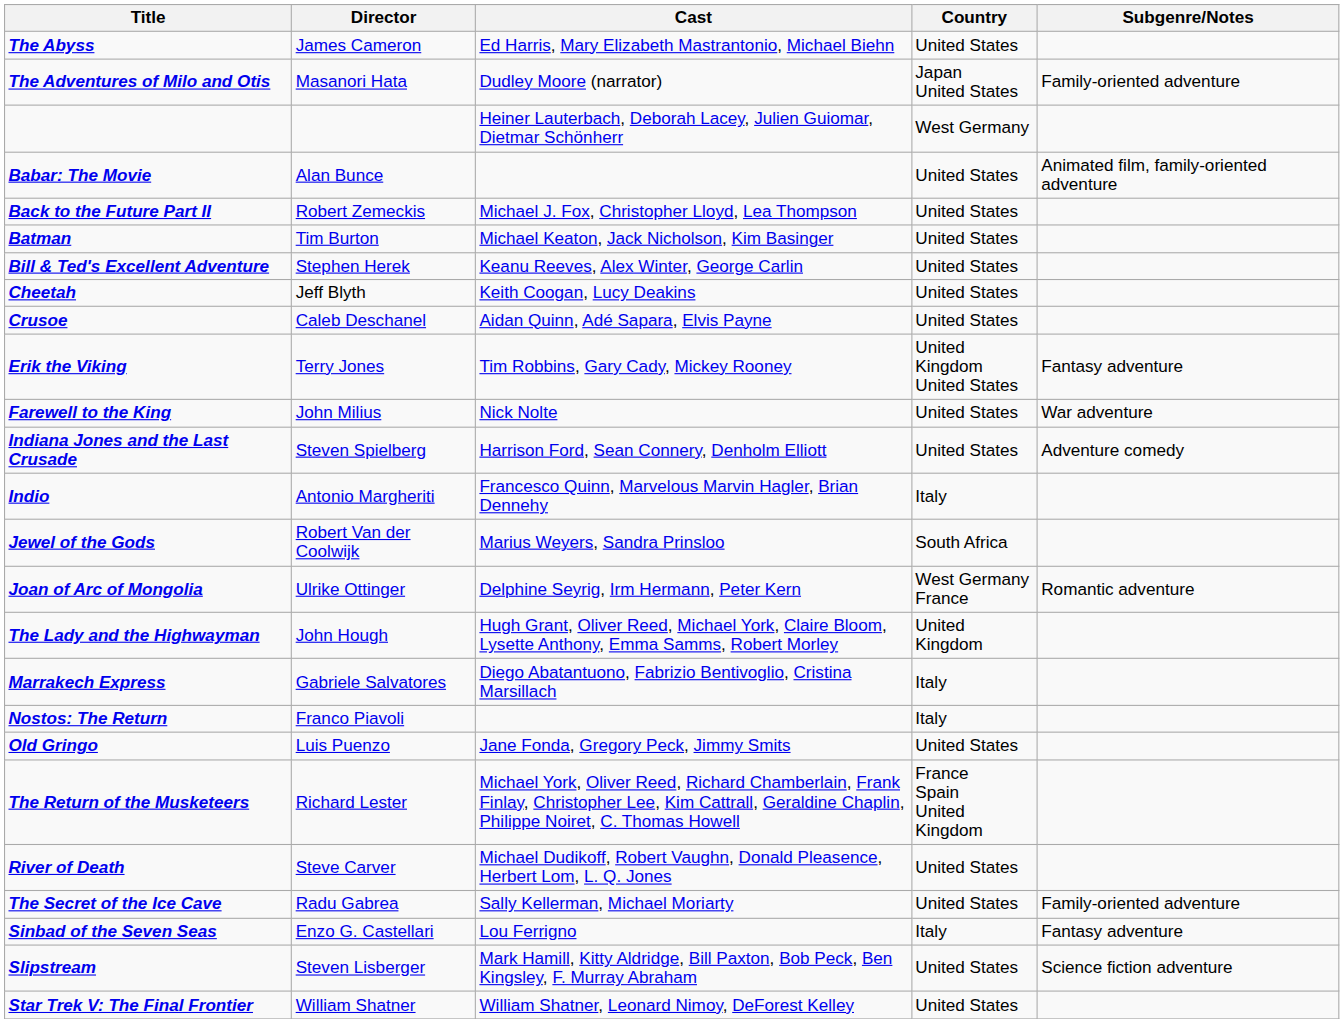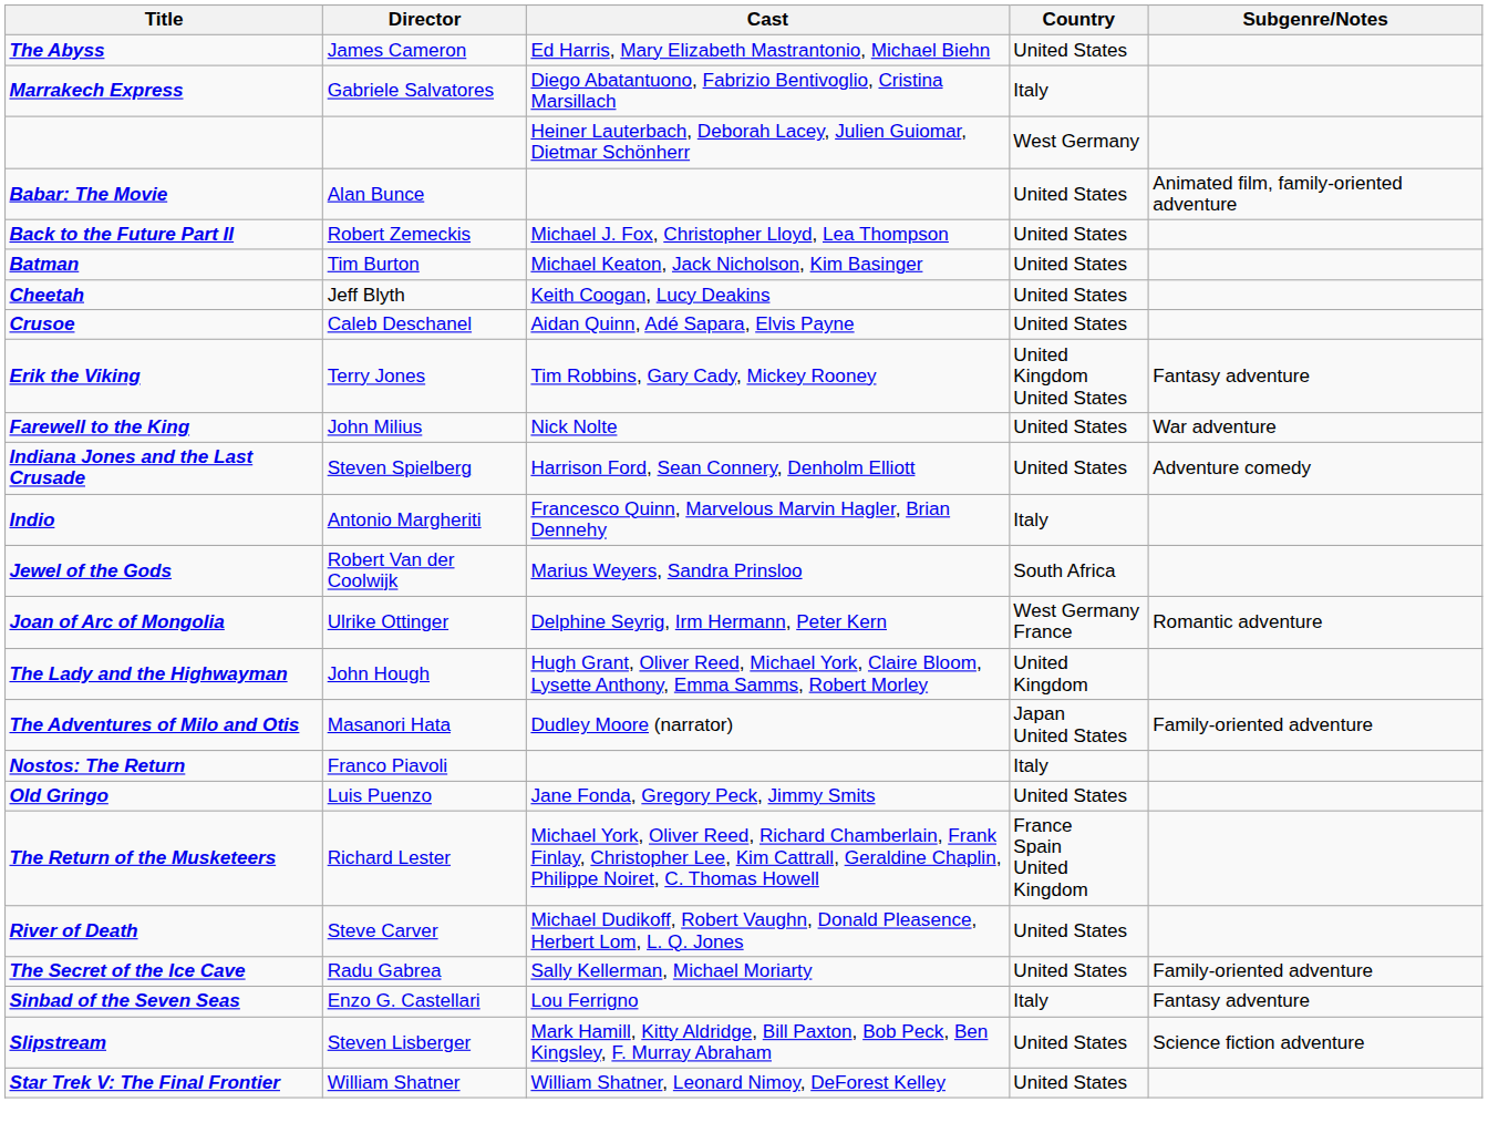rows swapped: The Adventures of Milo and Otis <-> Marrakech Express
- row: Bill & Ted's Excellent Adventure | Stephen Herek | Keanu Reeves, Alex Winter, George Carlin | United States
